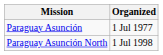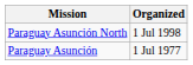rows swapped: Paraguay Asunción <-> Paraguay Asunción North
